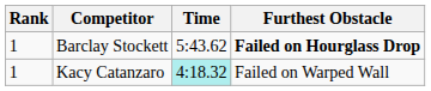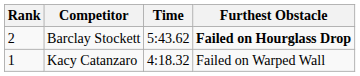Barclay Stockett | Rank: 1 -> 2
Kacy Catanzaro | Time: paleturquoise background -> no background
